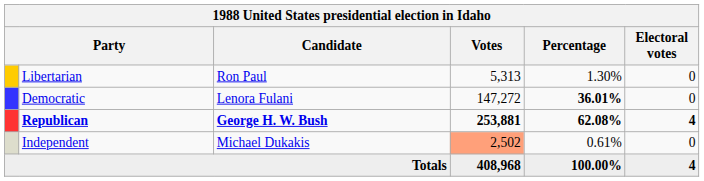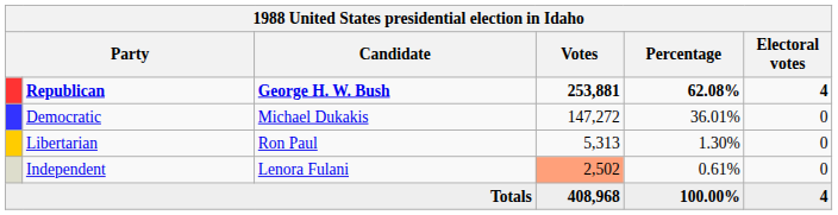rows swapped: Republican <-> Libertarian
Democratic | Candidate: Lenora Fulani -> Michael Dukakis
Democratic | Percentage: bold -> normal
Independent | Candidate: Michael Dukakis -> Lenora Fulani
